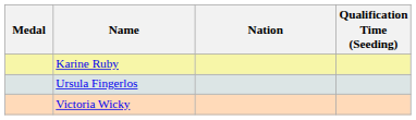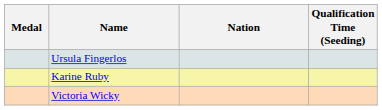rows swapped: Karine Ruby <-> Ursula Fingerlos
